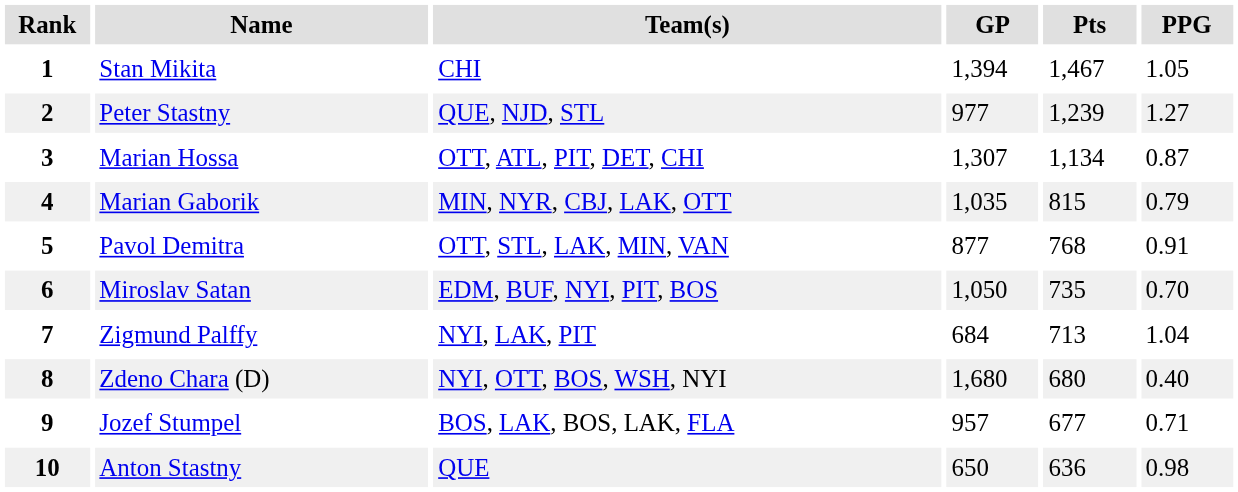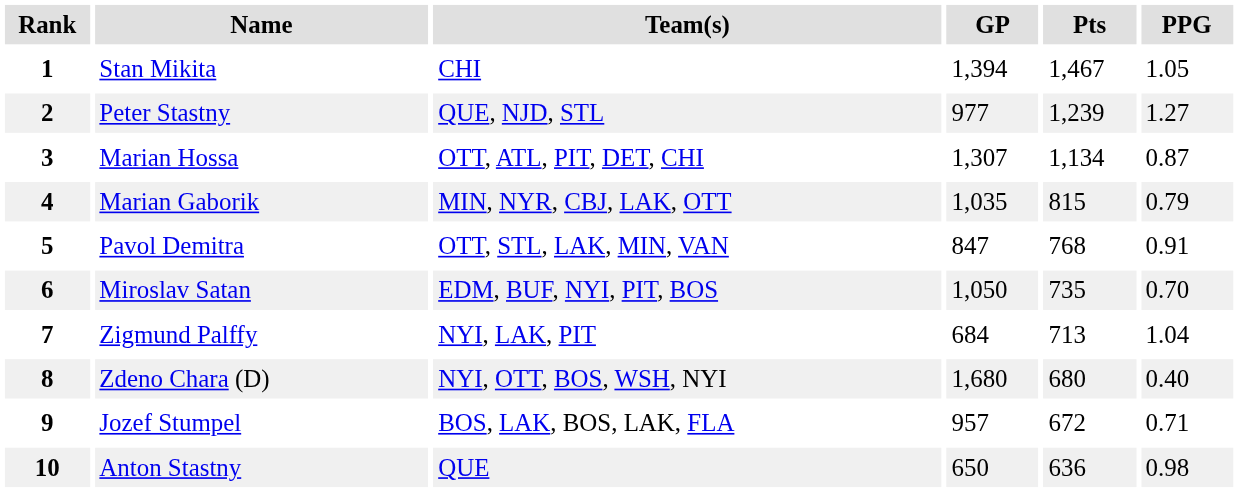5 | GP: 877 -> 847
9 | Pts: 677 -> 672
